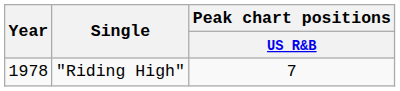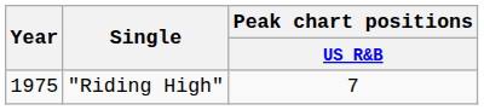"Riding High" | Year: 1978 -> 1975
